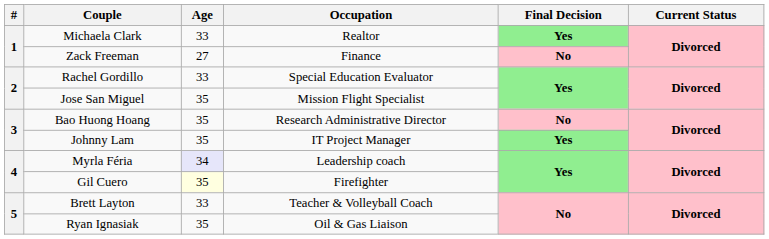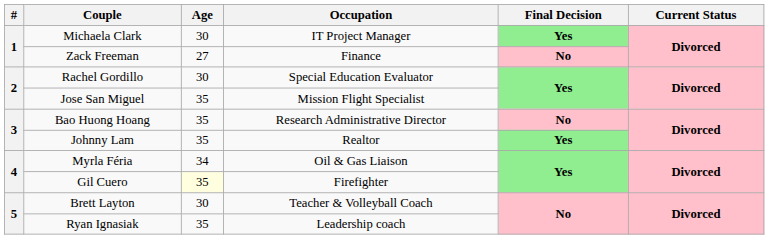Michaela Clark | Age: 33 -> 30
Michaela Clark | Occupation: Realtor -> IT Project Manager
Rachel Gordillo | Age: 33 -> 30
Johnny Lam | Occupation: IT Project Manager -> Realtor
Myrla Féria | Age: lavender background -> no background
Myrla Féria | Occupation: Leadership coach -> Oil & Gas Liaison
Brett Layton | Age: 33 -> 30
Ryan Ignasiak | Occupation: Oil & Gas Liaison -> Leadership coach
